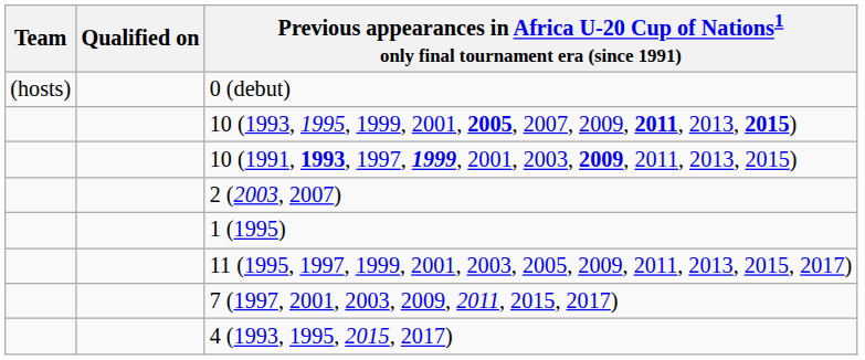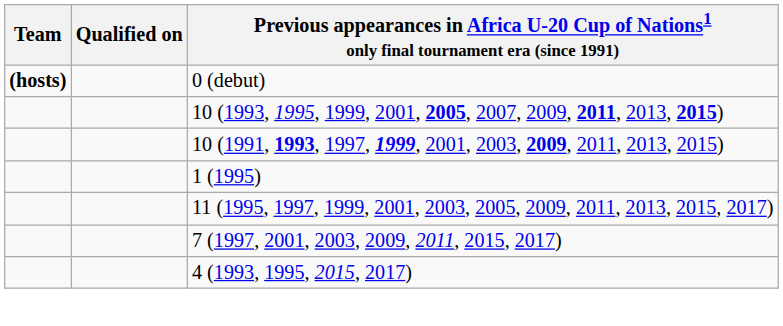0 (debut) | Team: normal -> bold
- row: 2 (2003, 2007)
